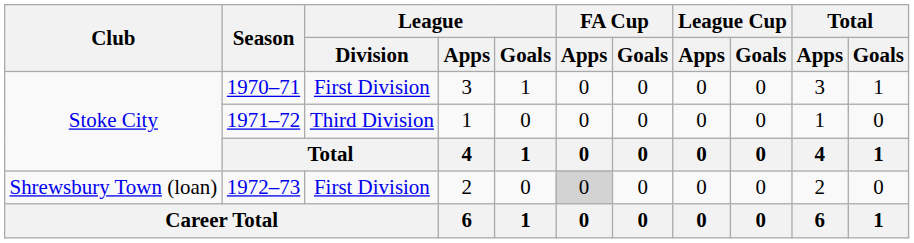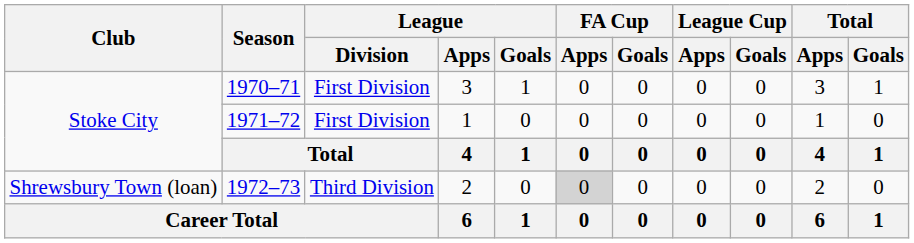1971–72 | League / Division: Third Division -> First Division
1972–73 | League / Division: First Division -> Third Division
